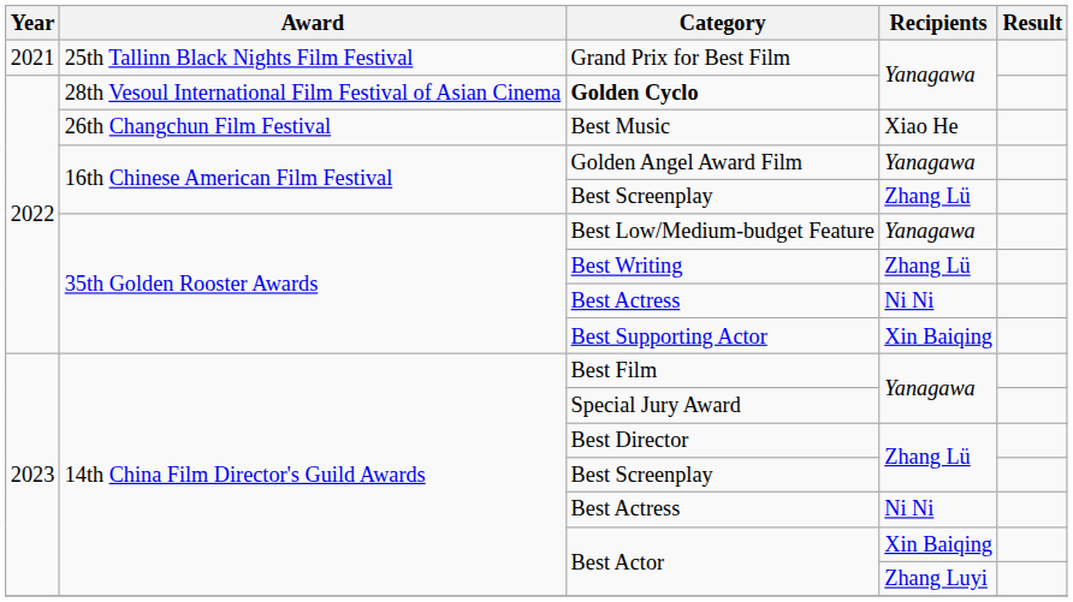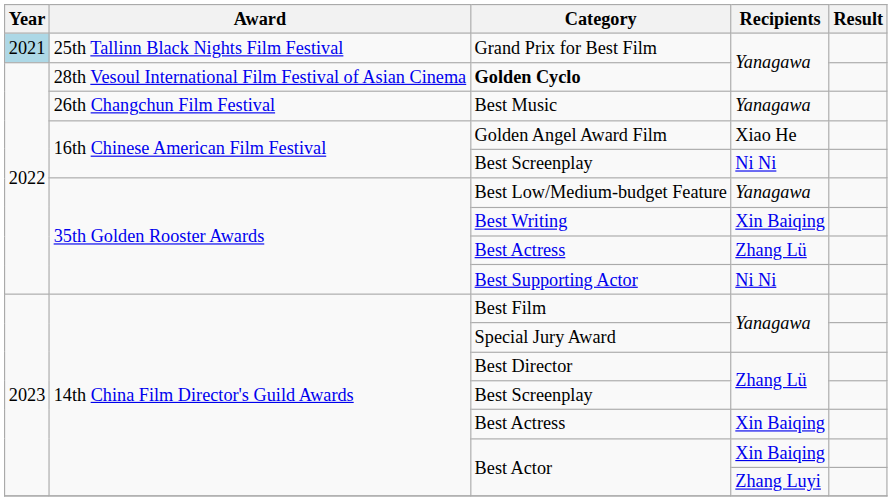Grand Prix for Best Film | Year: no background -> lightblue background
Best Music | Recipients: Xiao He -> Yanagawa
Golden Angel Award Film | Recipients: Yanagawa -> Xiao He
16th Chinese American Film Festival / Best Screenplay | Recipients: Zhang Lü -> Ni Ni
Best Writing | Recipients: Zhang Lü -> Xin Baiqing
35th Golden Rooster Awards / Best Actress | Recipients: Ni Ni -> Zhang Lü
Best Supporting Actor | Recipients: Xin Baiqing -> Ni Ni
14th China Film Director's Guild Awards / Best Actress | Recipients: Ni Ni -> Xin Baiqing
